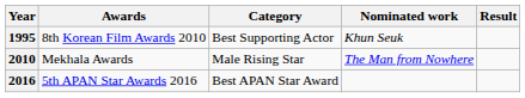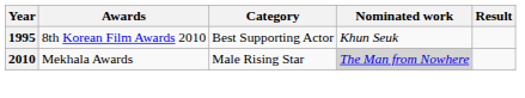2010 | Nominated work: no background -> lightgrey background
- row: 2016 | 5th APAN Star Awards 2016 | Best APAN Star Award
